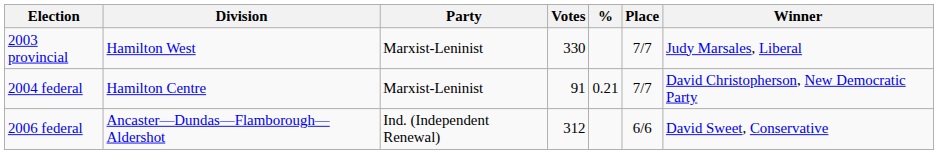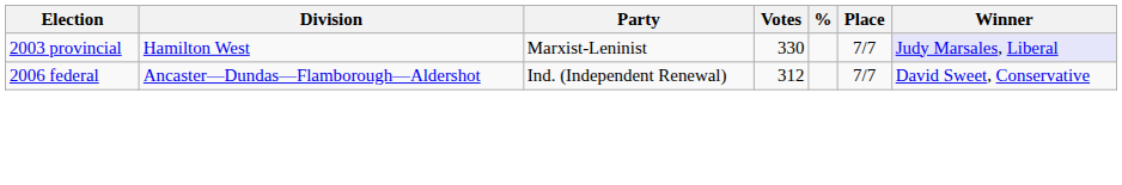2003 provincial | Winner: no background -> lavender background
- row: 2004 federal | Hamilton Centre | Marxist-Leninist | 91 | 0.21 | 7/7 | David Christopherson, New Democratic Party
2006 federal | Place: 6/6 -> 7/7
